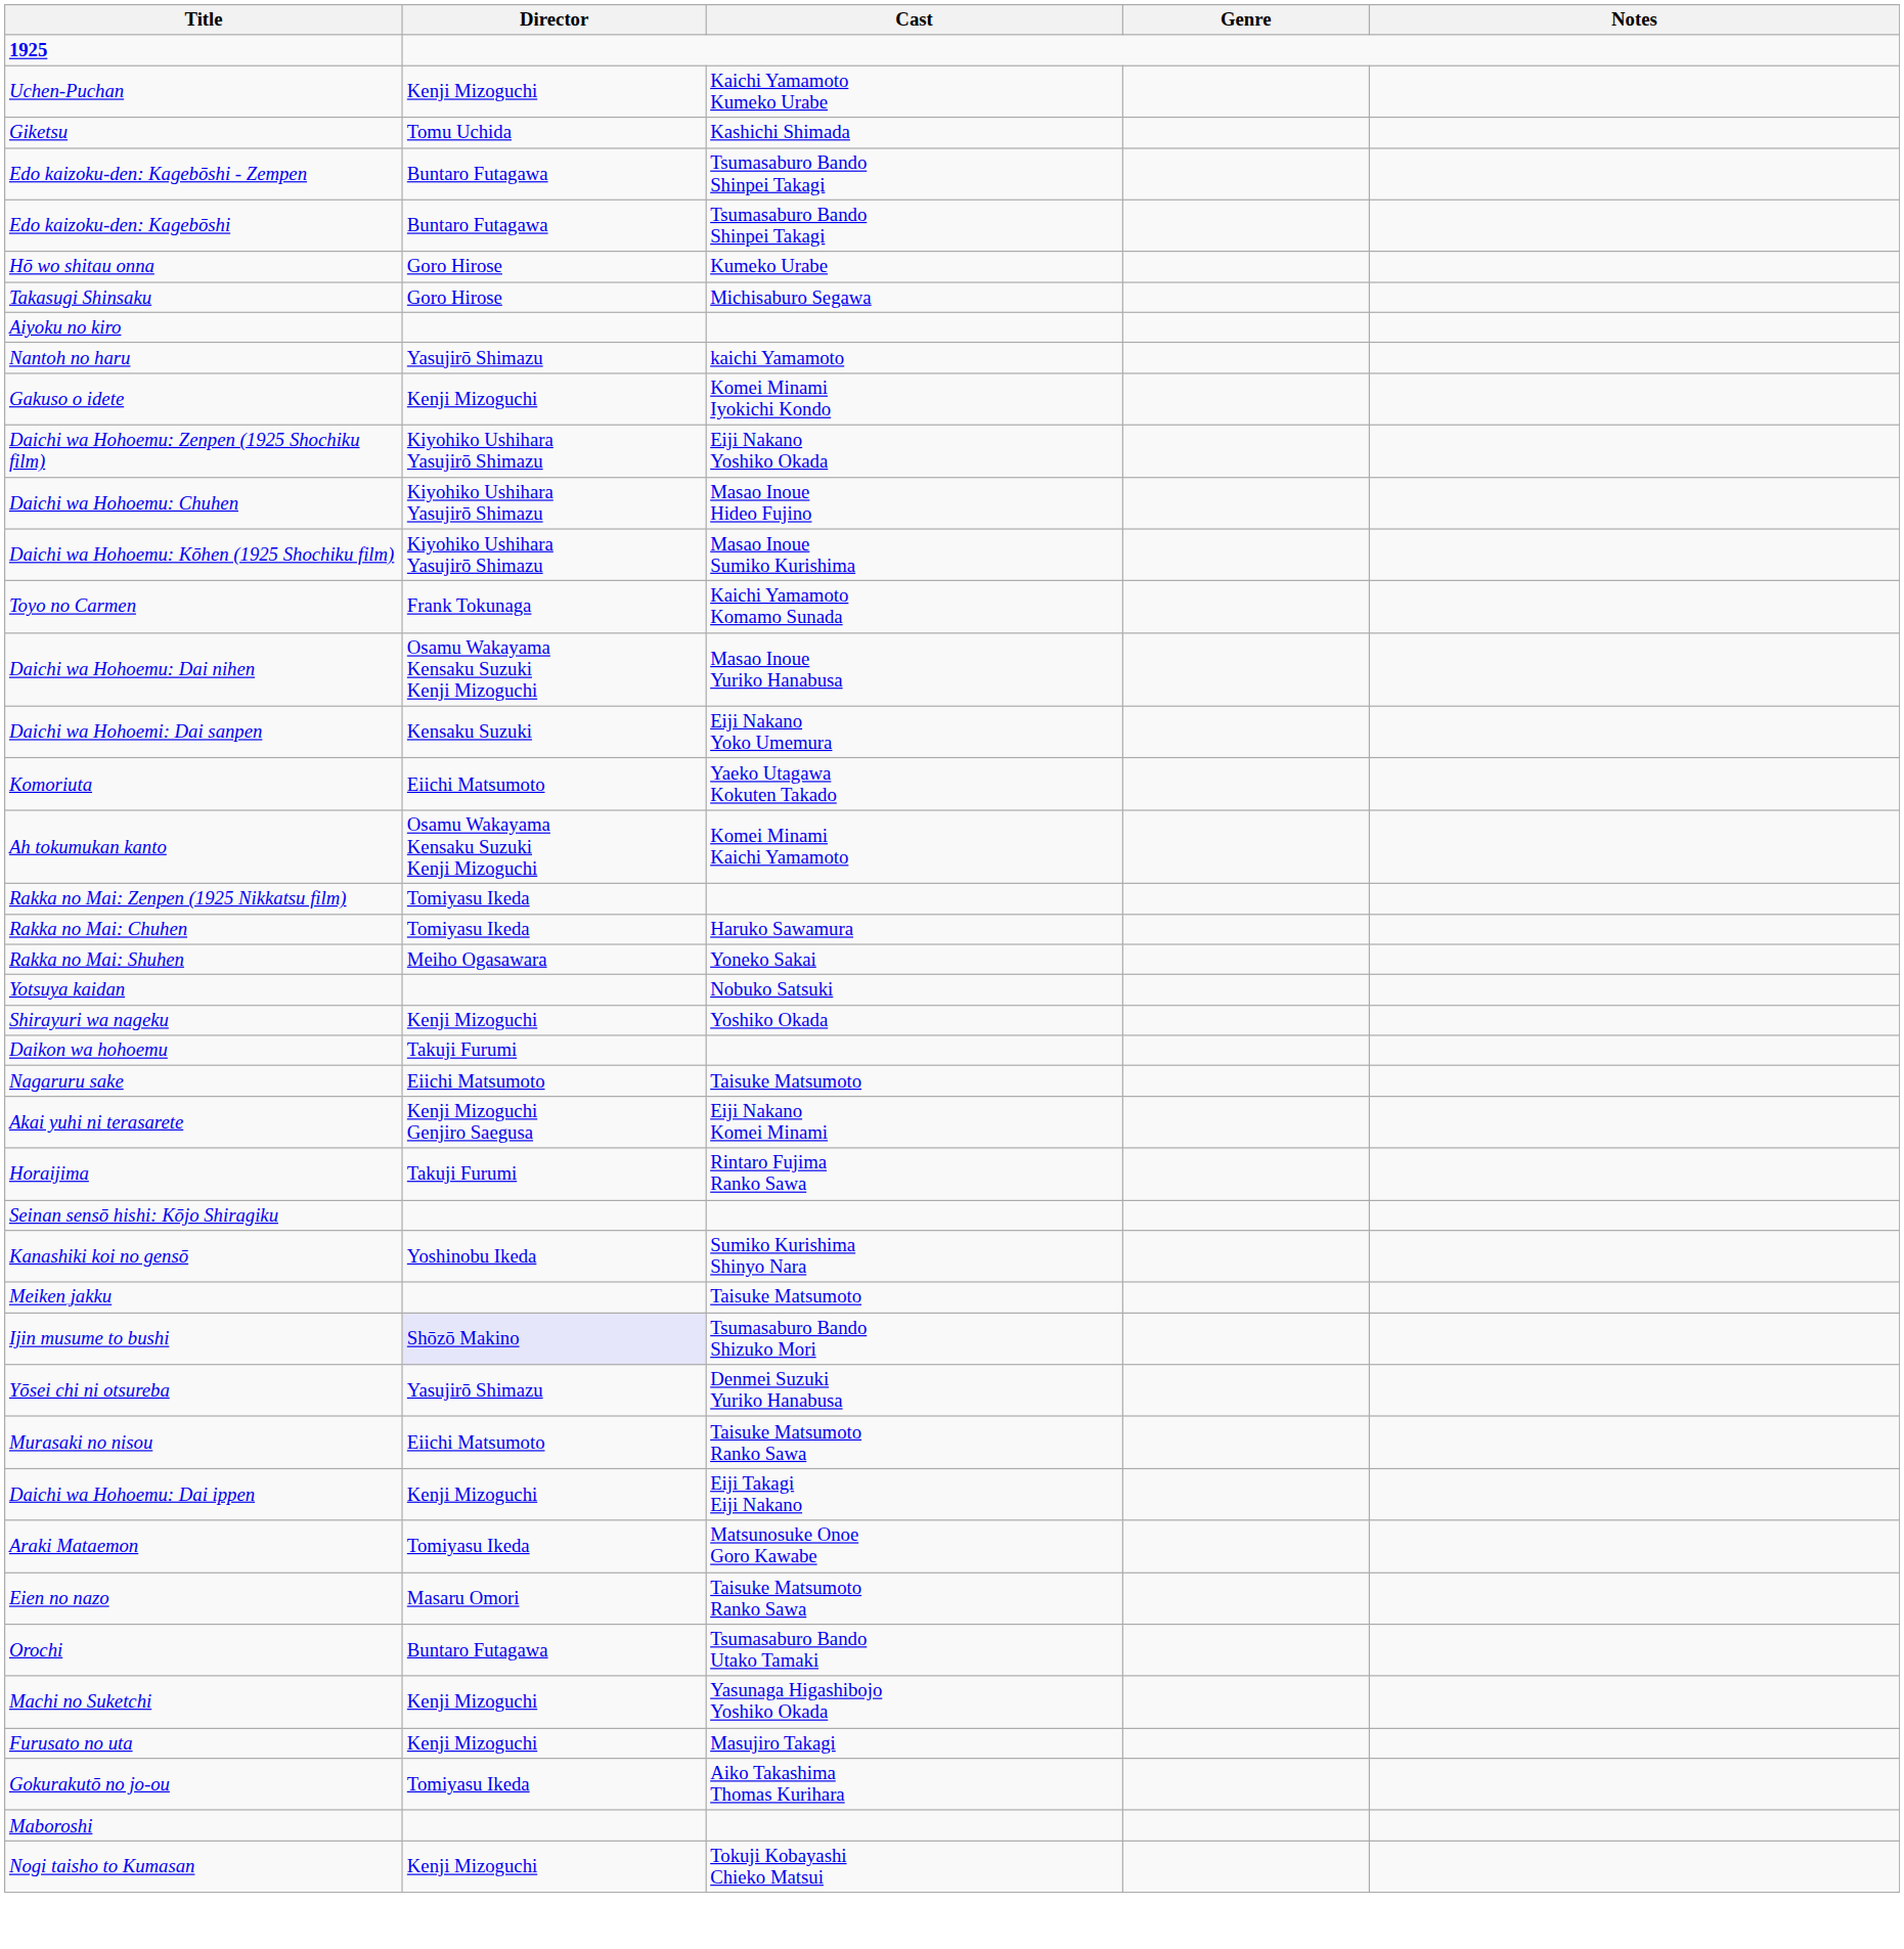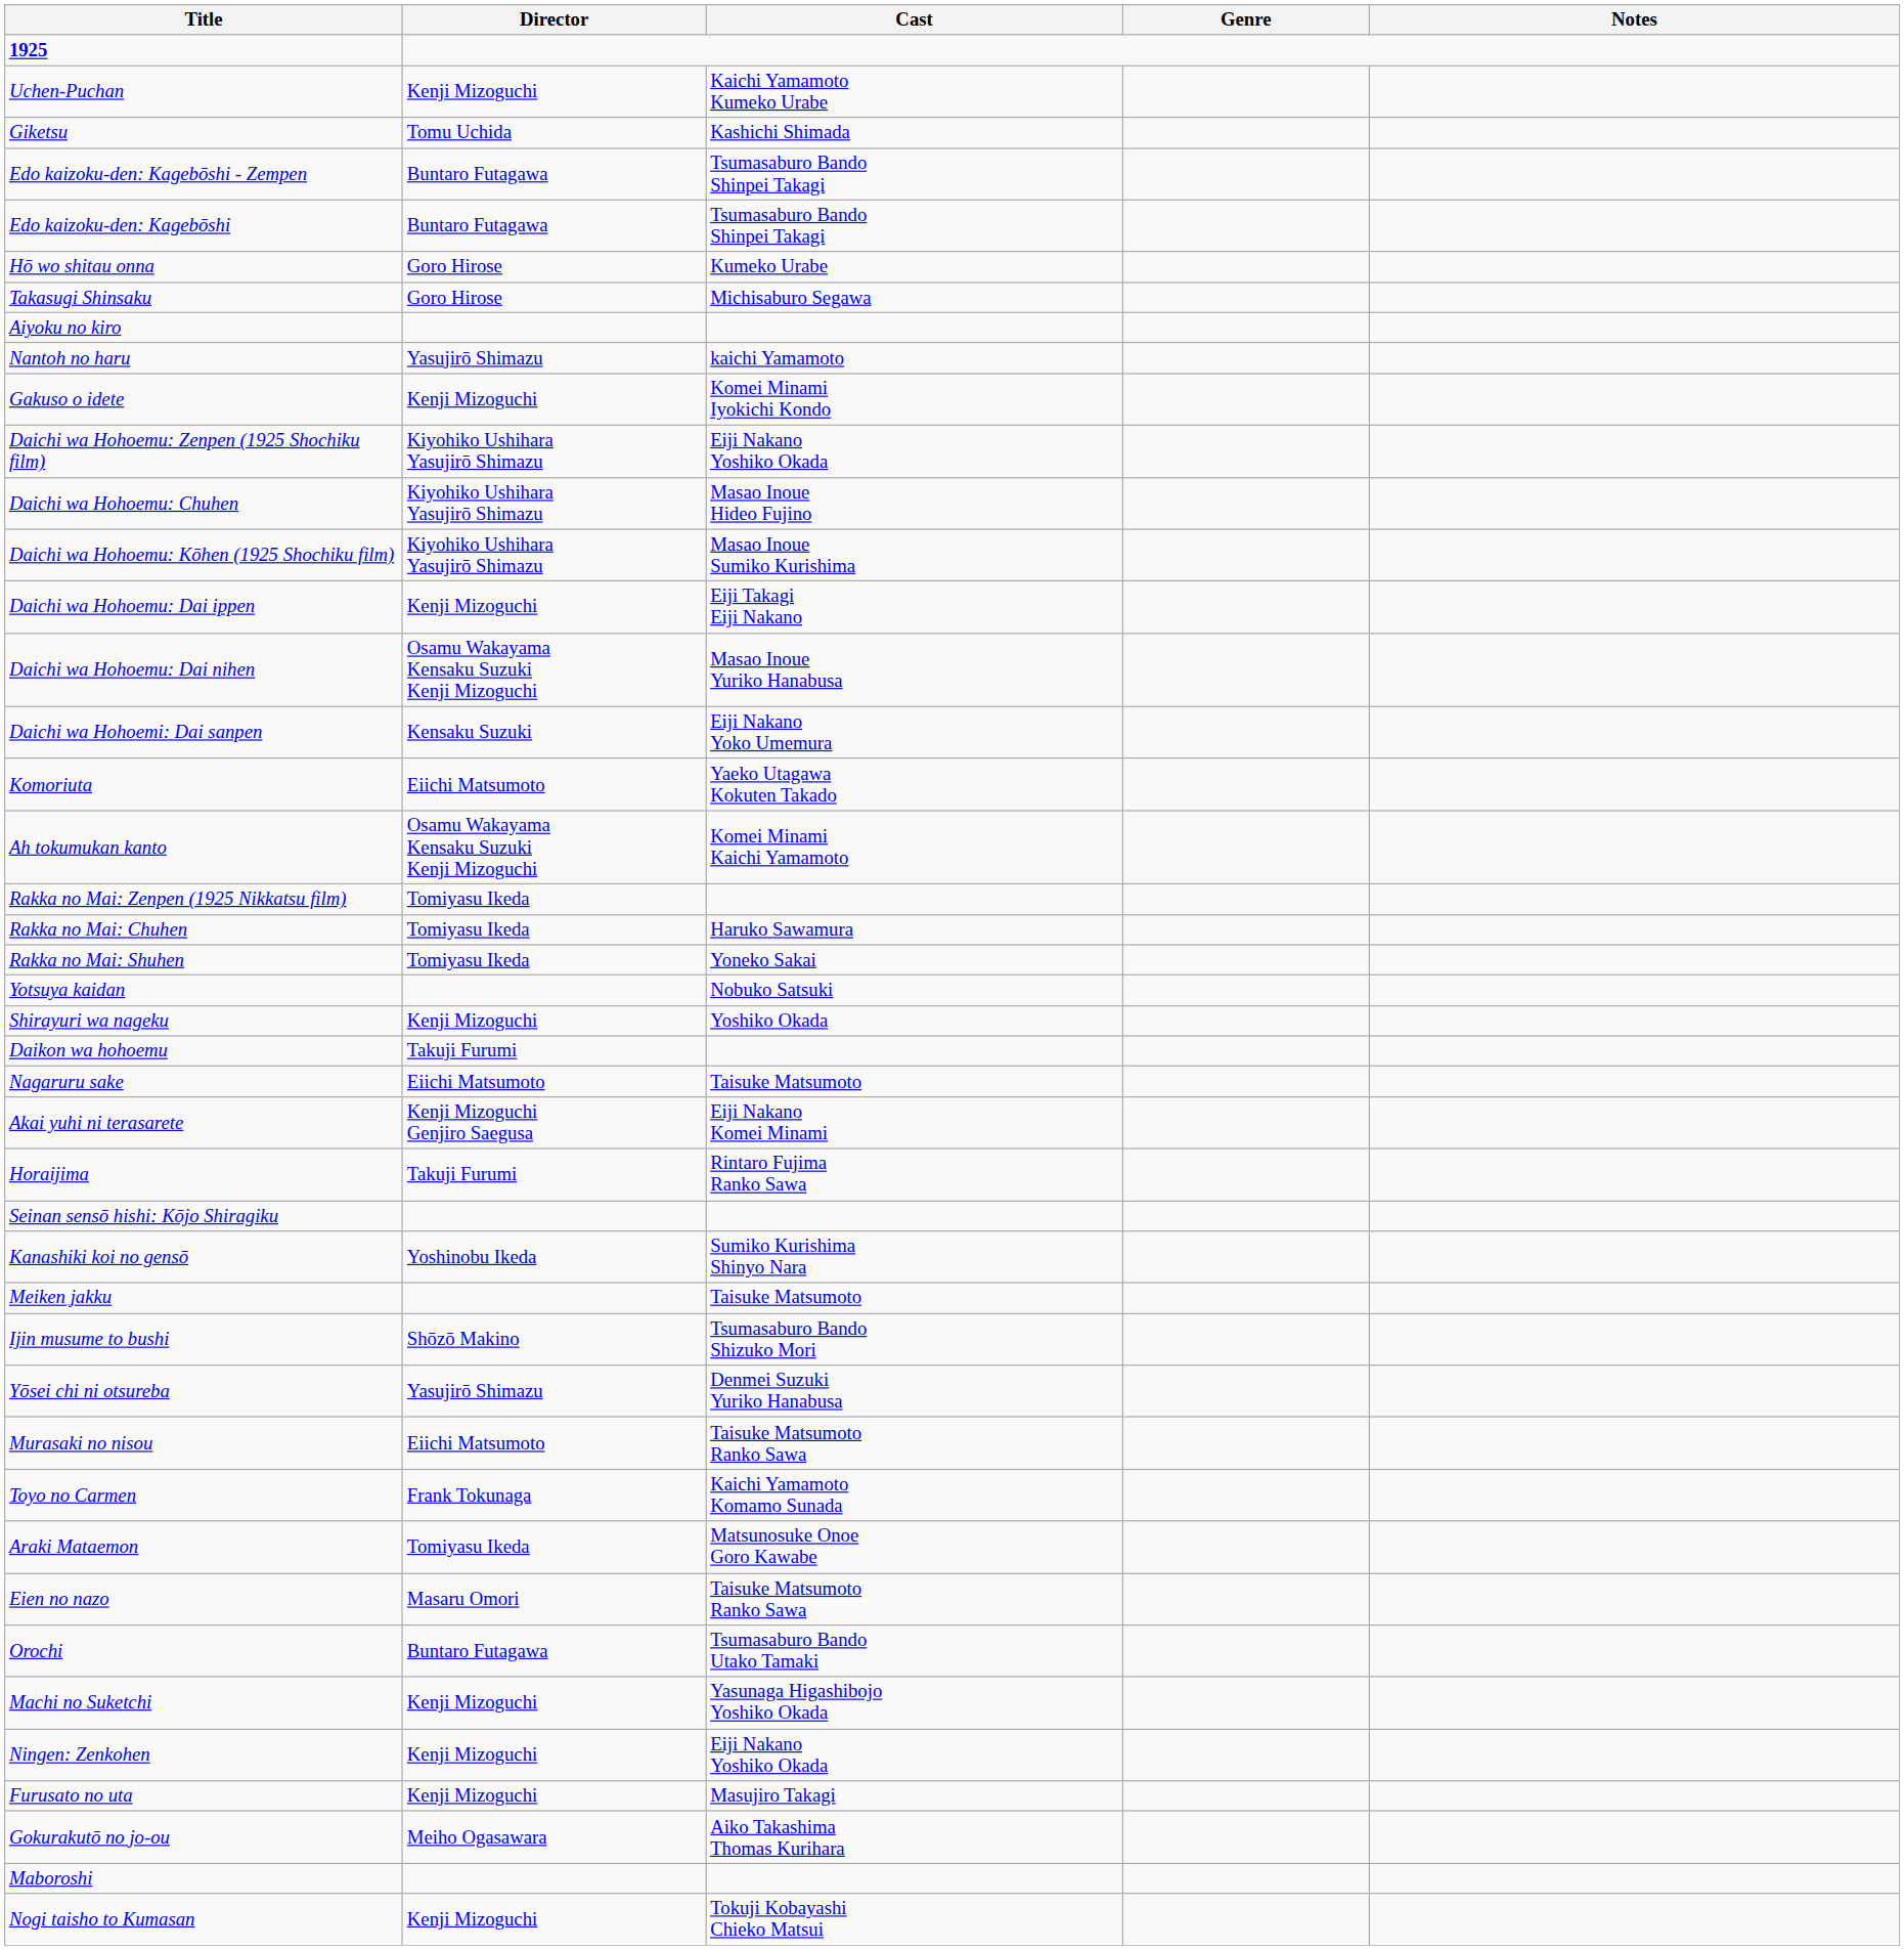rows swapped: Daichi wa Hohoemu: Dai ippen <-> Toyo no Carmen
Rakka no Mai: Shuhen | Director: Meiho Ogasawara -> Tomiyasu Ikeda
Ijin musume to bushi | Director: lavender background -> no background
+ row: Ningen: Zenkohen | Kenji Mizoguchi | Eiji Nakano Yoshiko Okada
Gokurakutō no jo-ou | Director: Tomiyasu Ikeda -> Meiho Ogasawara
